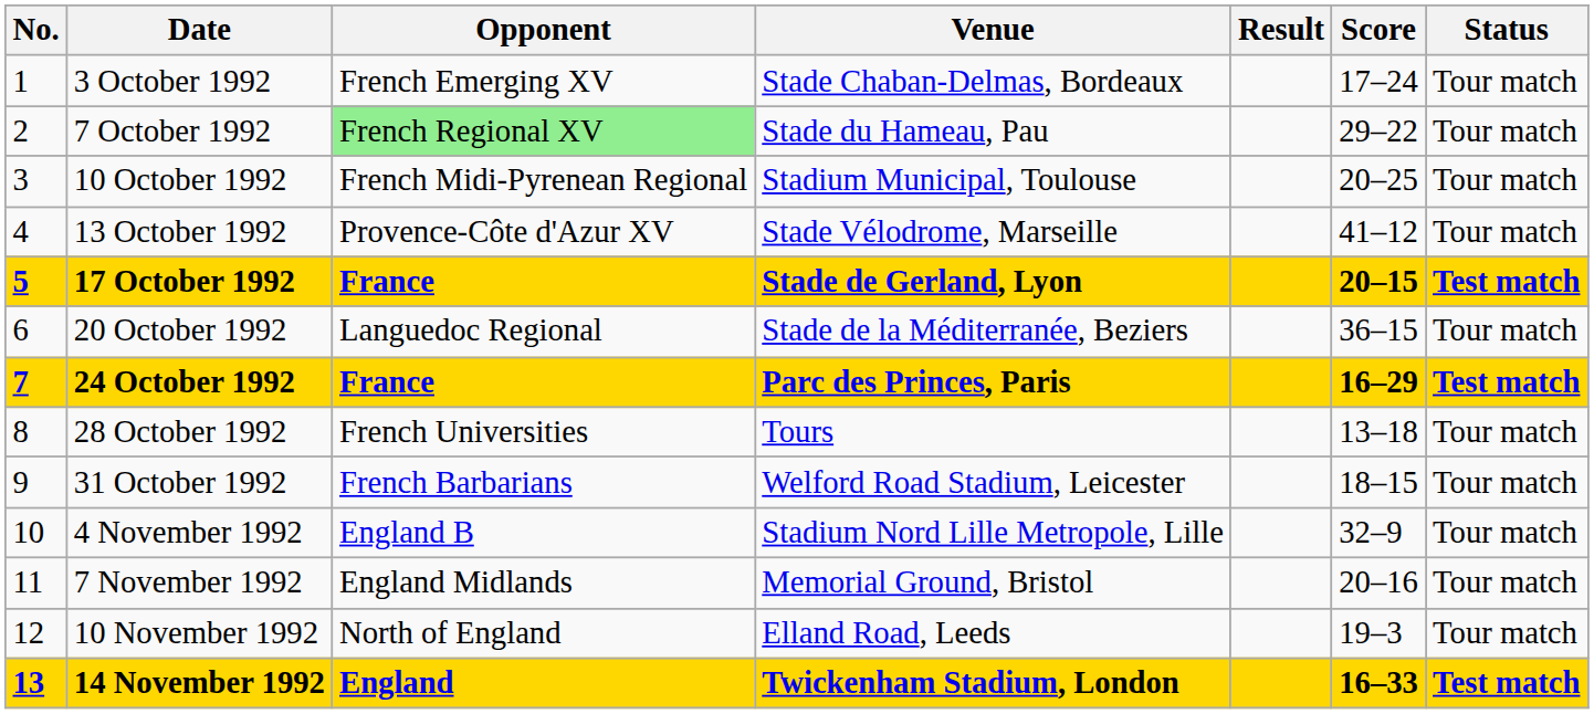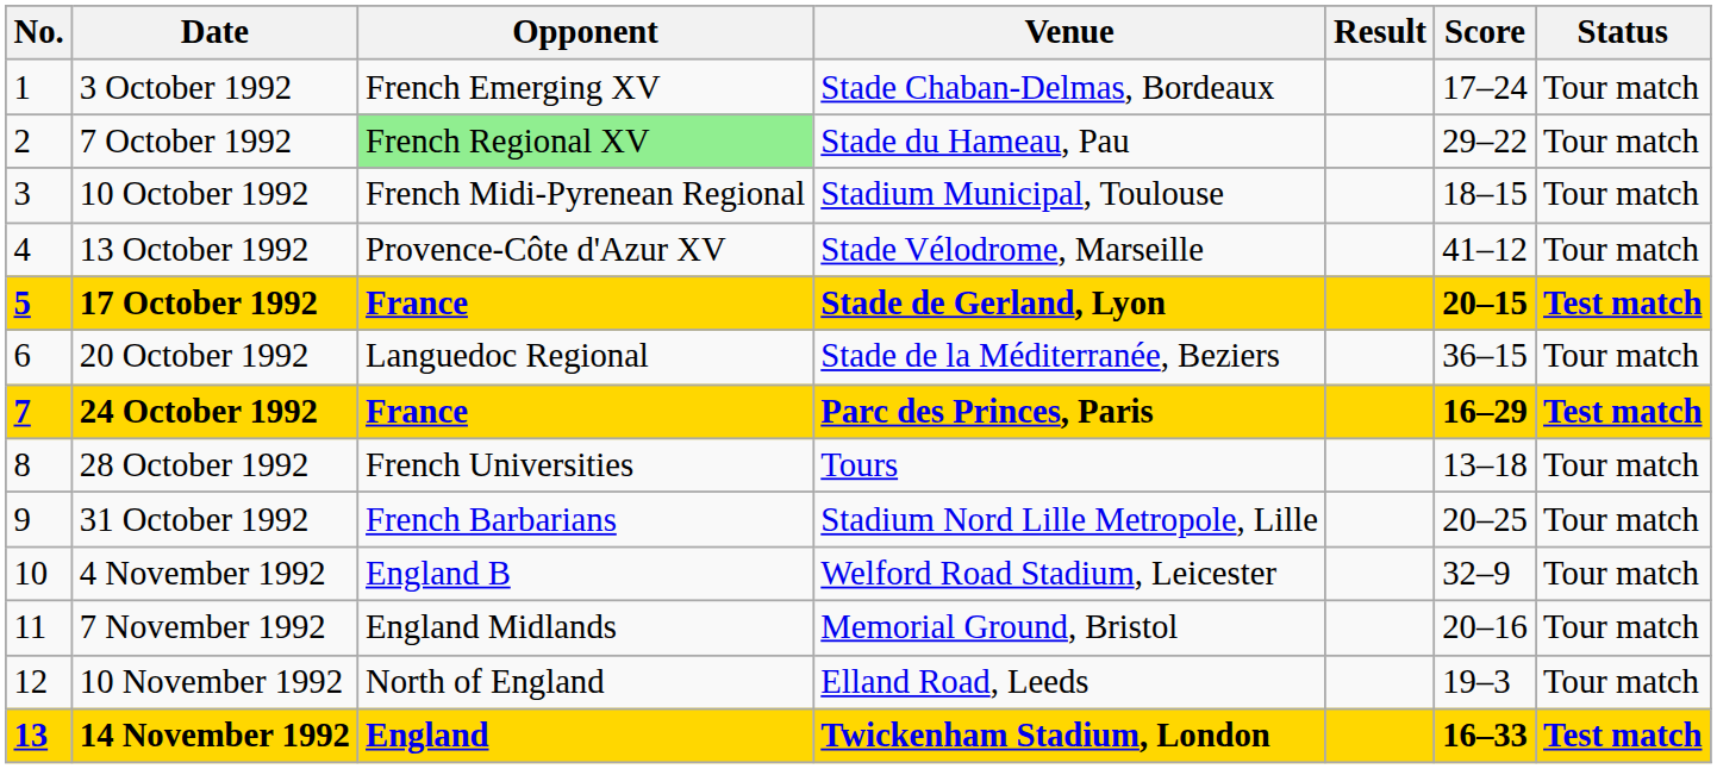10 October 1992 | Score: 20–25 -> 18–15
31 October 1992 | Venue: Welford Road Stadium, Leicester -> Stadium Nord Lille Metropole, Lille
31 October 1992 | Score: 18–15 -> 20–25
4 November 1992 | Venue: Stadium Nord Lille Metropole, Lille -> Welford Road Stadium, Leicester
